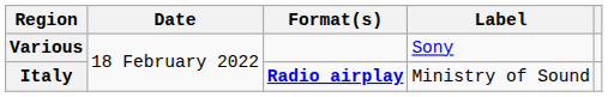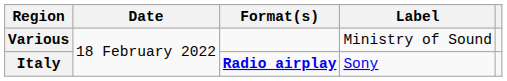Various | Label: Sony -> Ministry of Sound
Italy | Label: Ministry of Sound -> Sony
